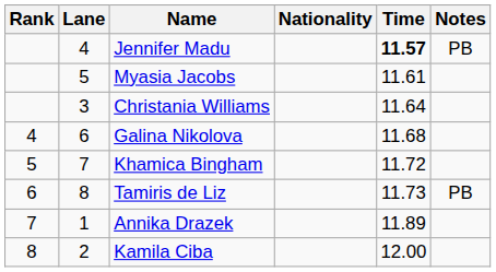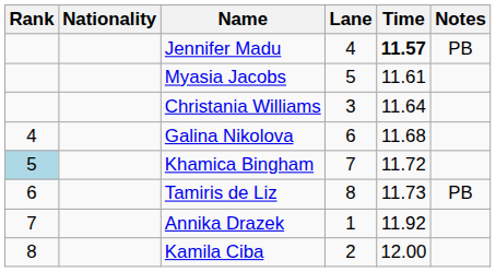columns swapped: Lane <-> Nationality
Khamica Bingham | Rank: no background -> lightblue background
Annika Drazek | Time: 11.89 -> 11.92
